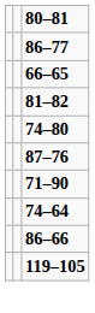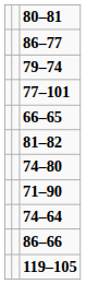+ row: 79–74
+ row: 77–101
- row: 87–76
